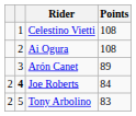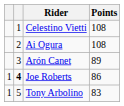Joe Roberts | column 1: 2 -> 1
Joe Roberts | Points: 84 -> 86
Tony Arbolino | column 1: 2 -> 1
